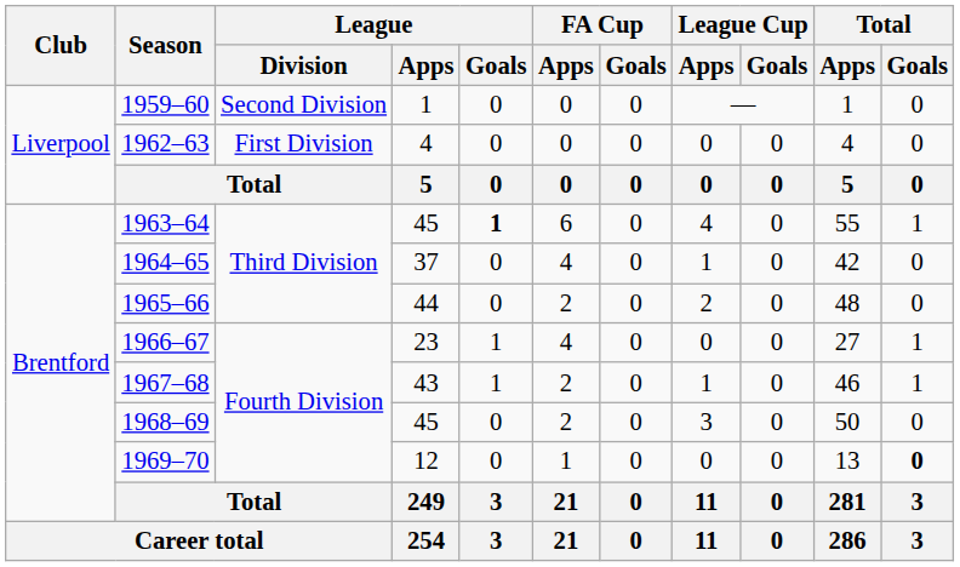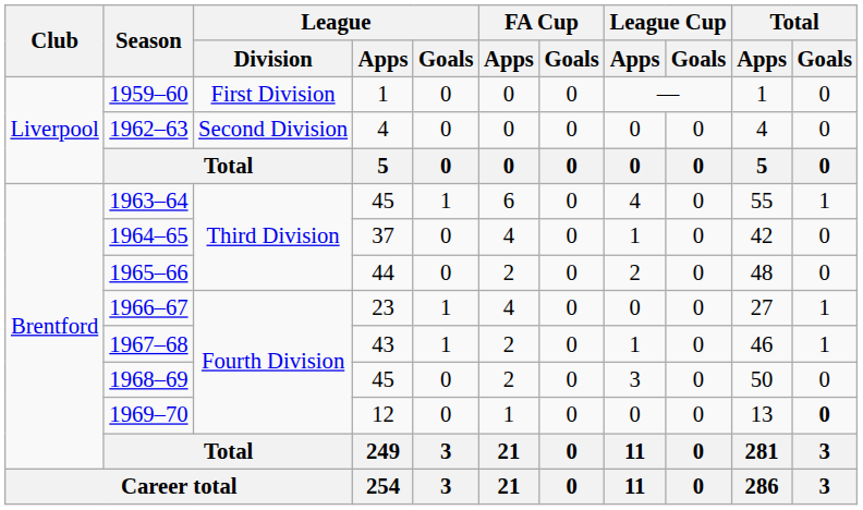1959–60 | League / Division: Second Division -> First Division
1962–63 | League / Division: First Division -> Second Division
1963–64 | League / Goals: bold -> normal
